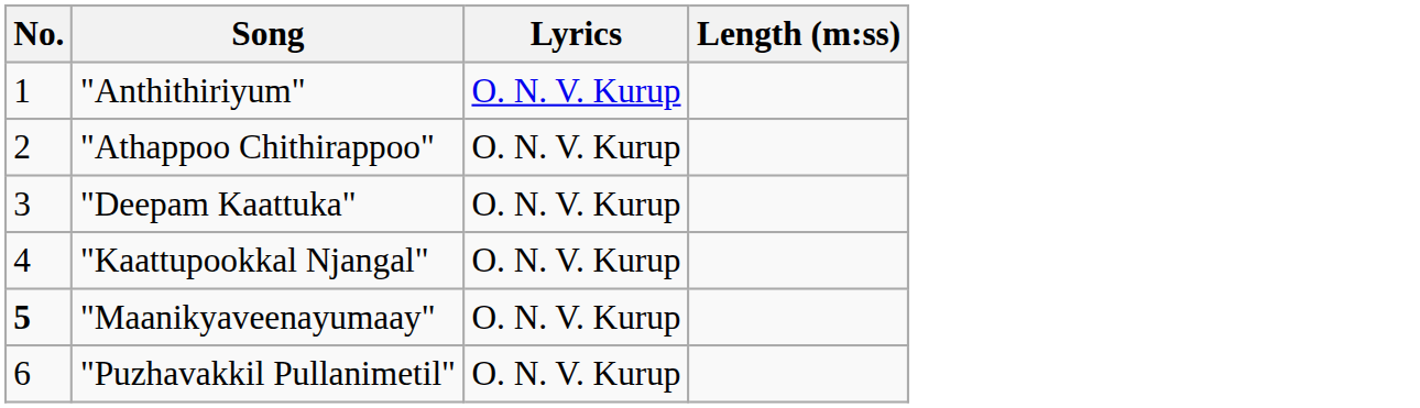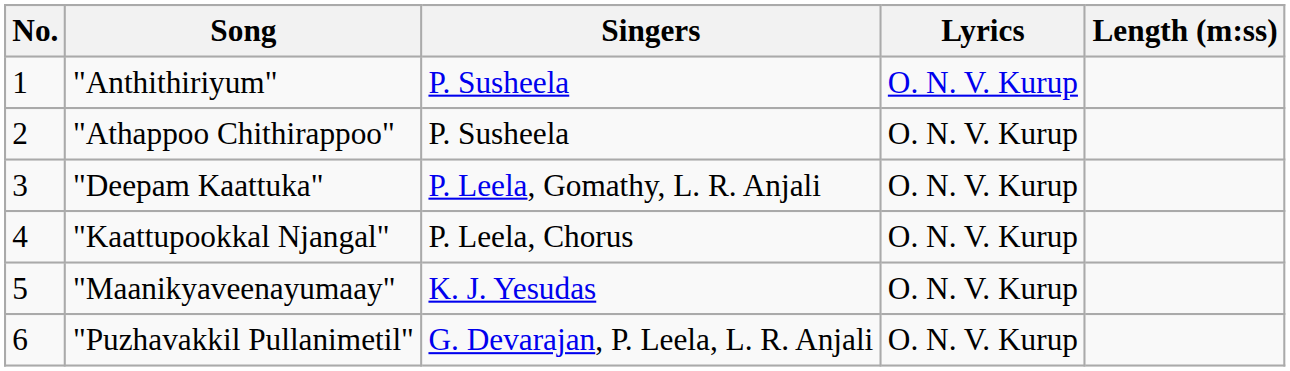+ column: Singers | P. Susheela | P. Susheela | P. Leela, Gomathy, L. R. Anjali | P. Leela, Chorus | K. J. Yesudas | G. Devarajan, P. Leela, L. R. Anjali
"Maanikyaveenayumaay" | No.: bold -> normal
